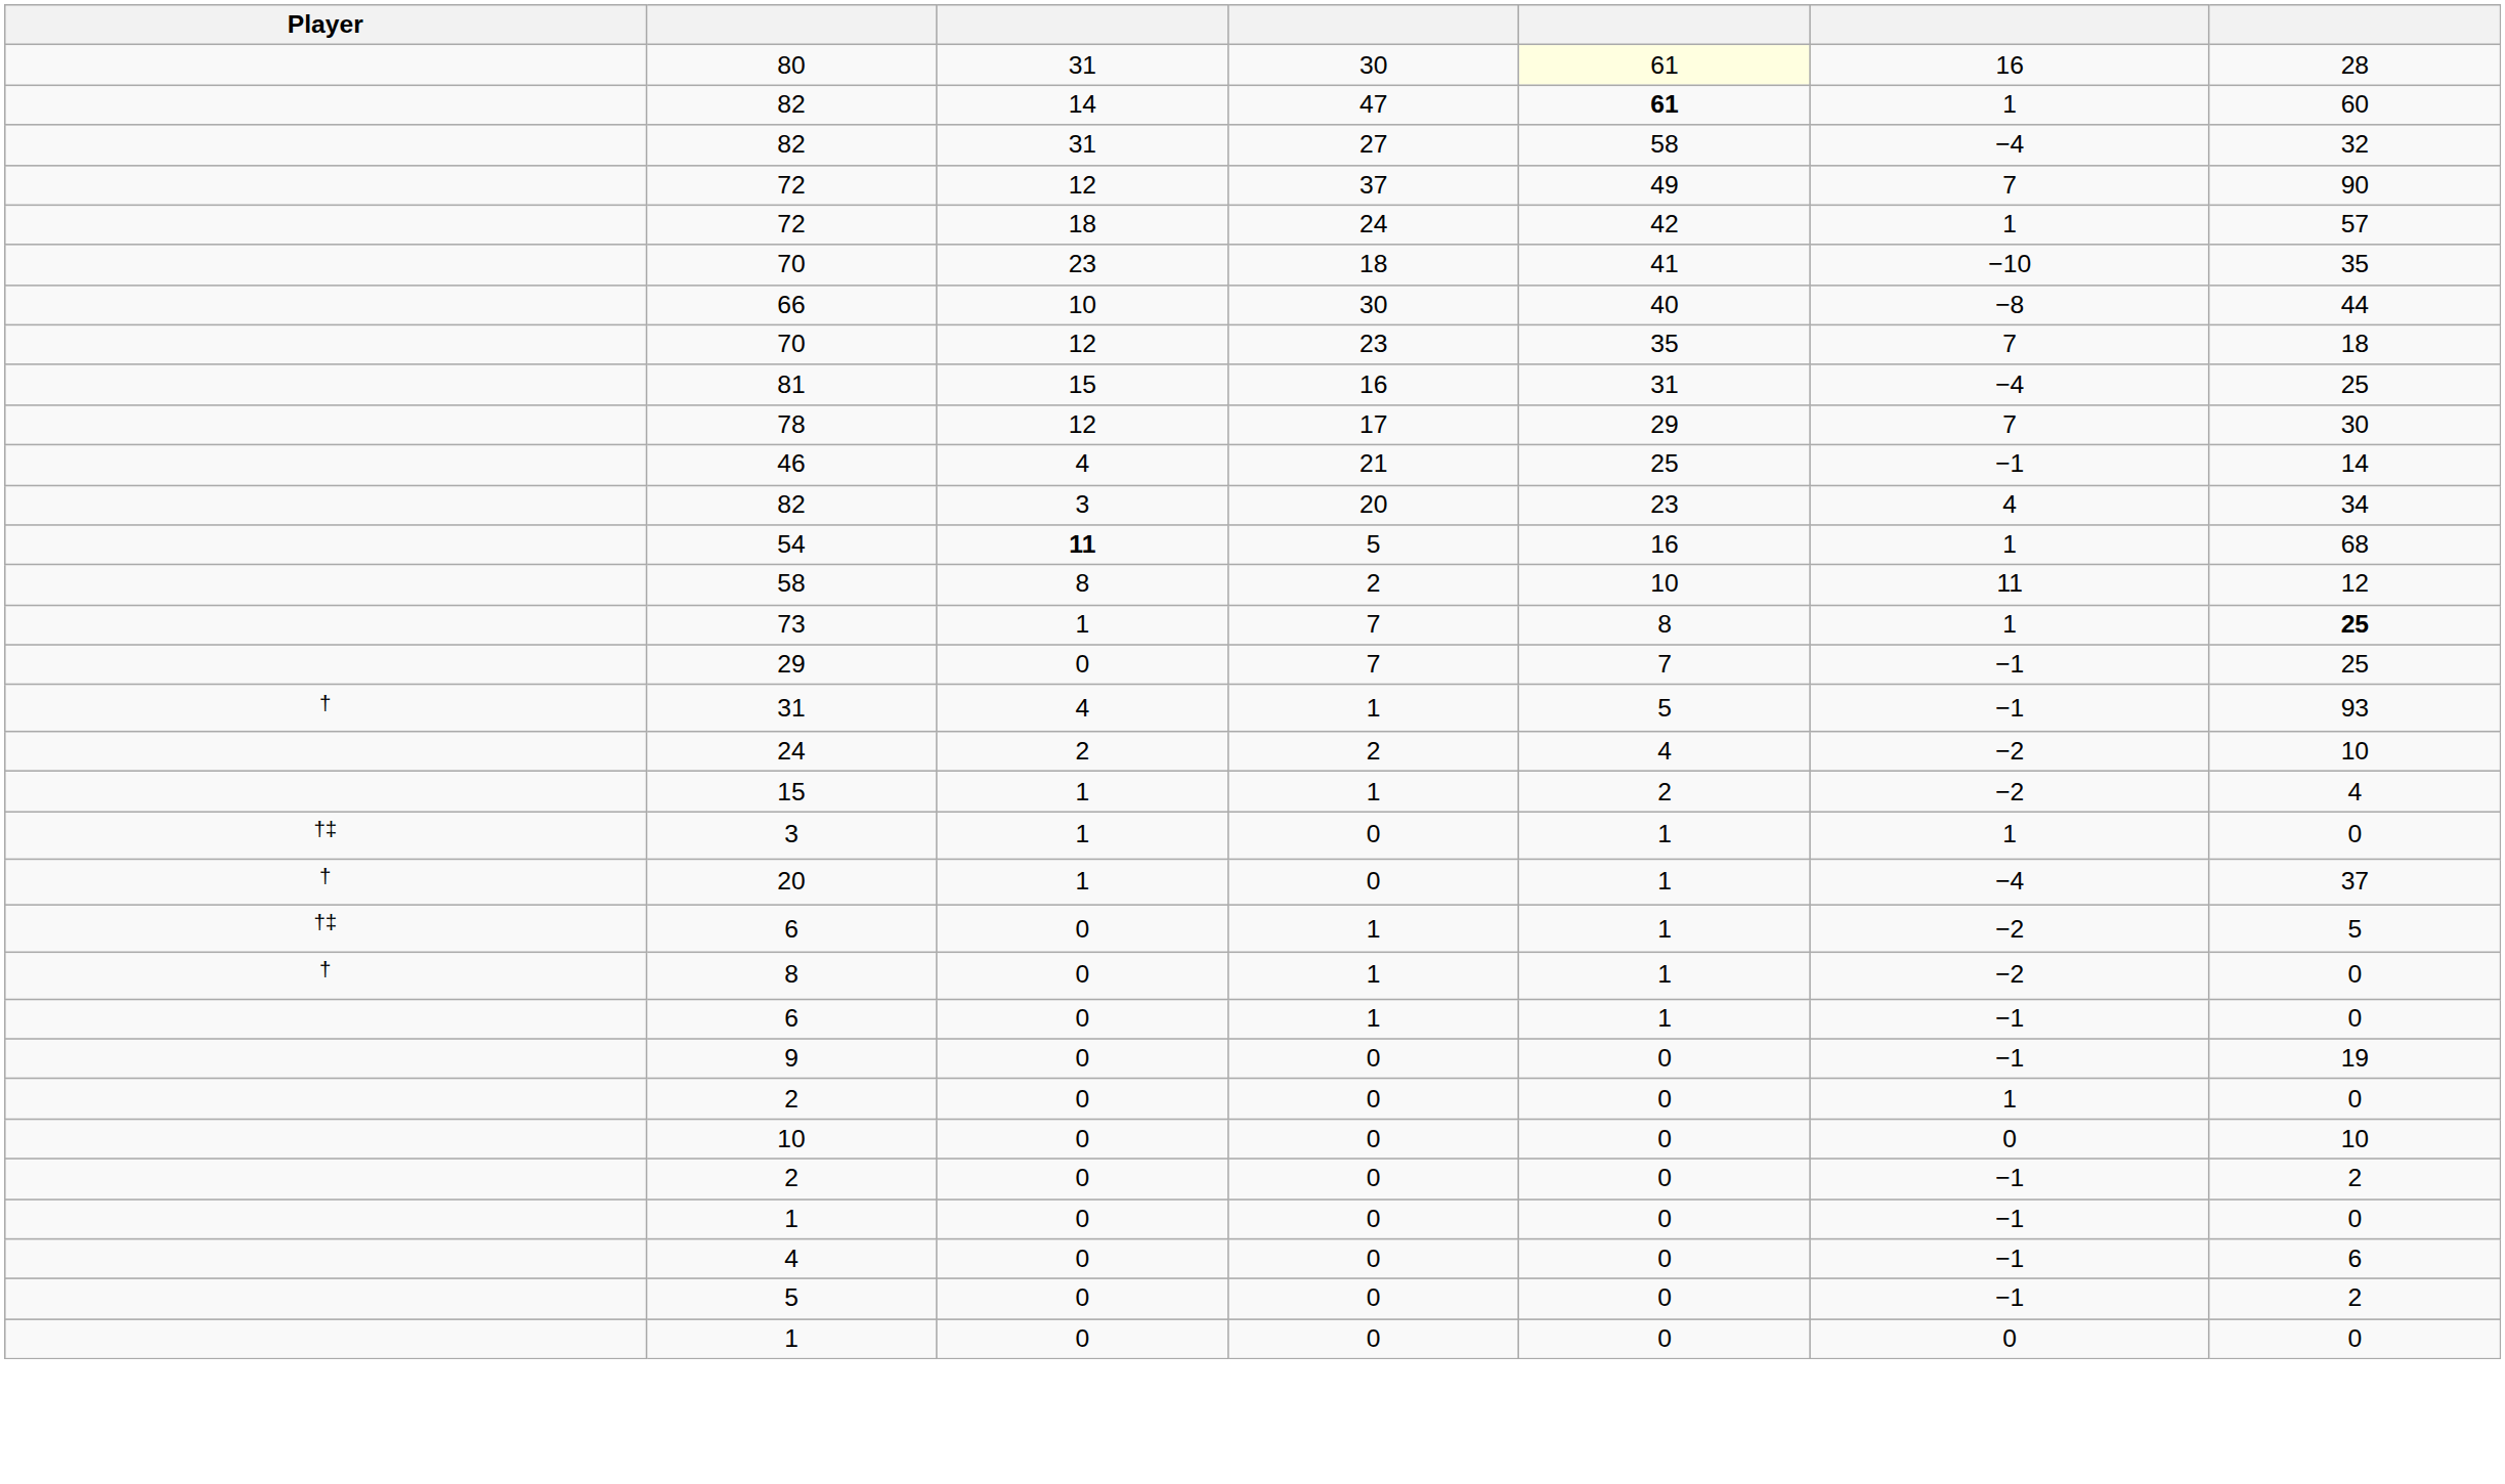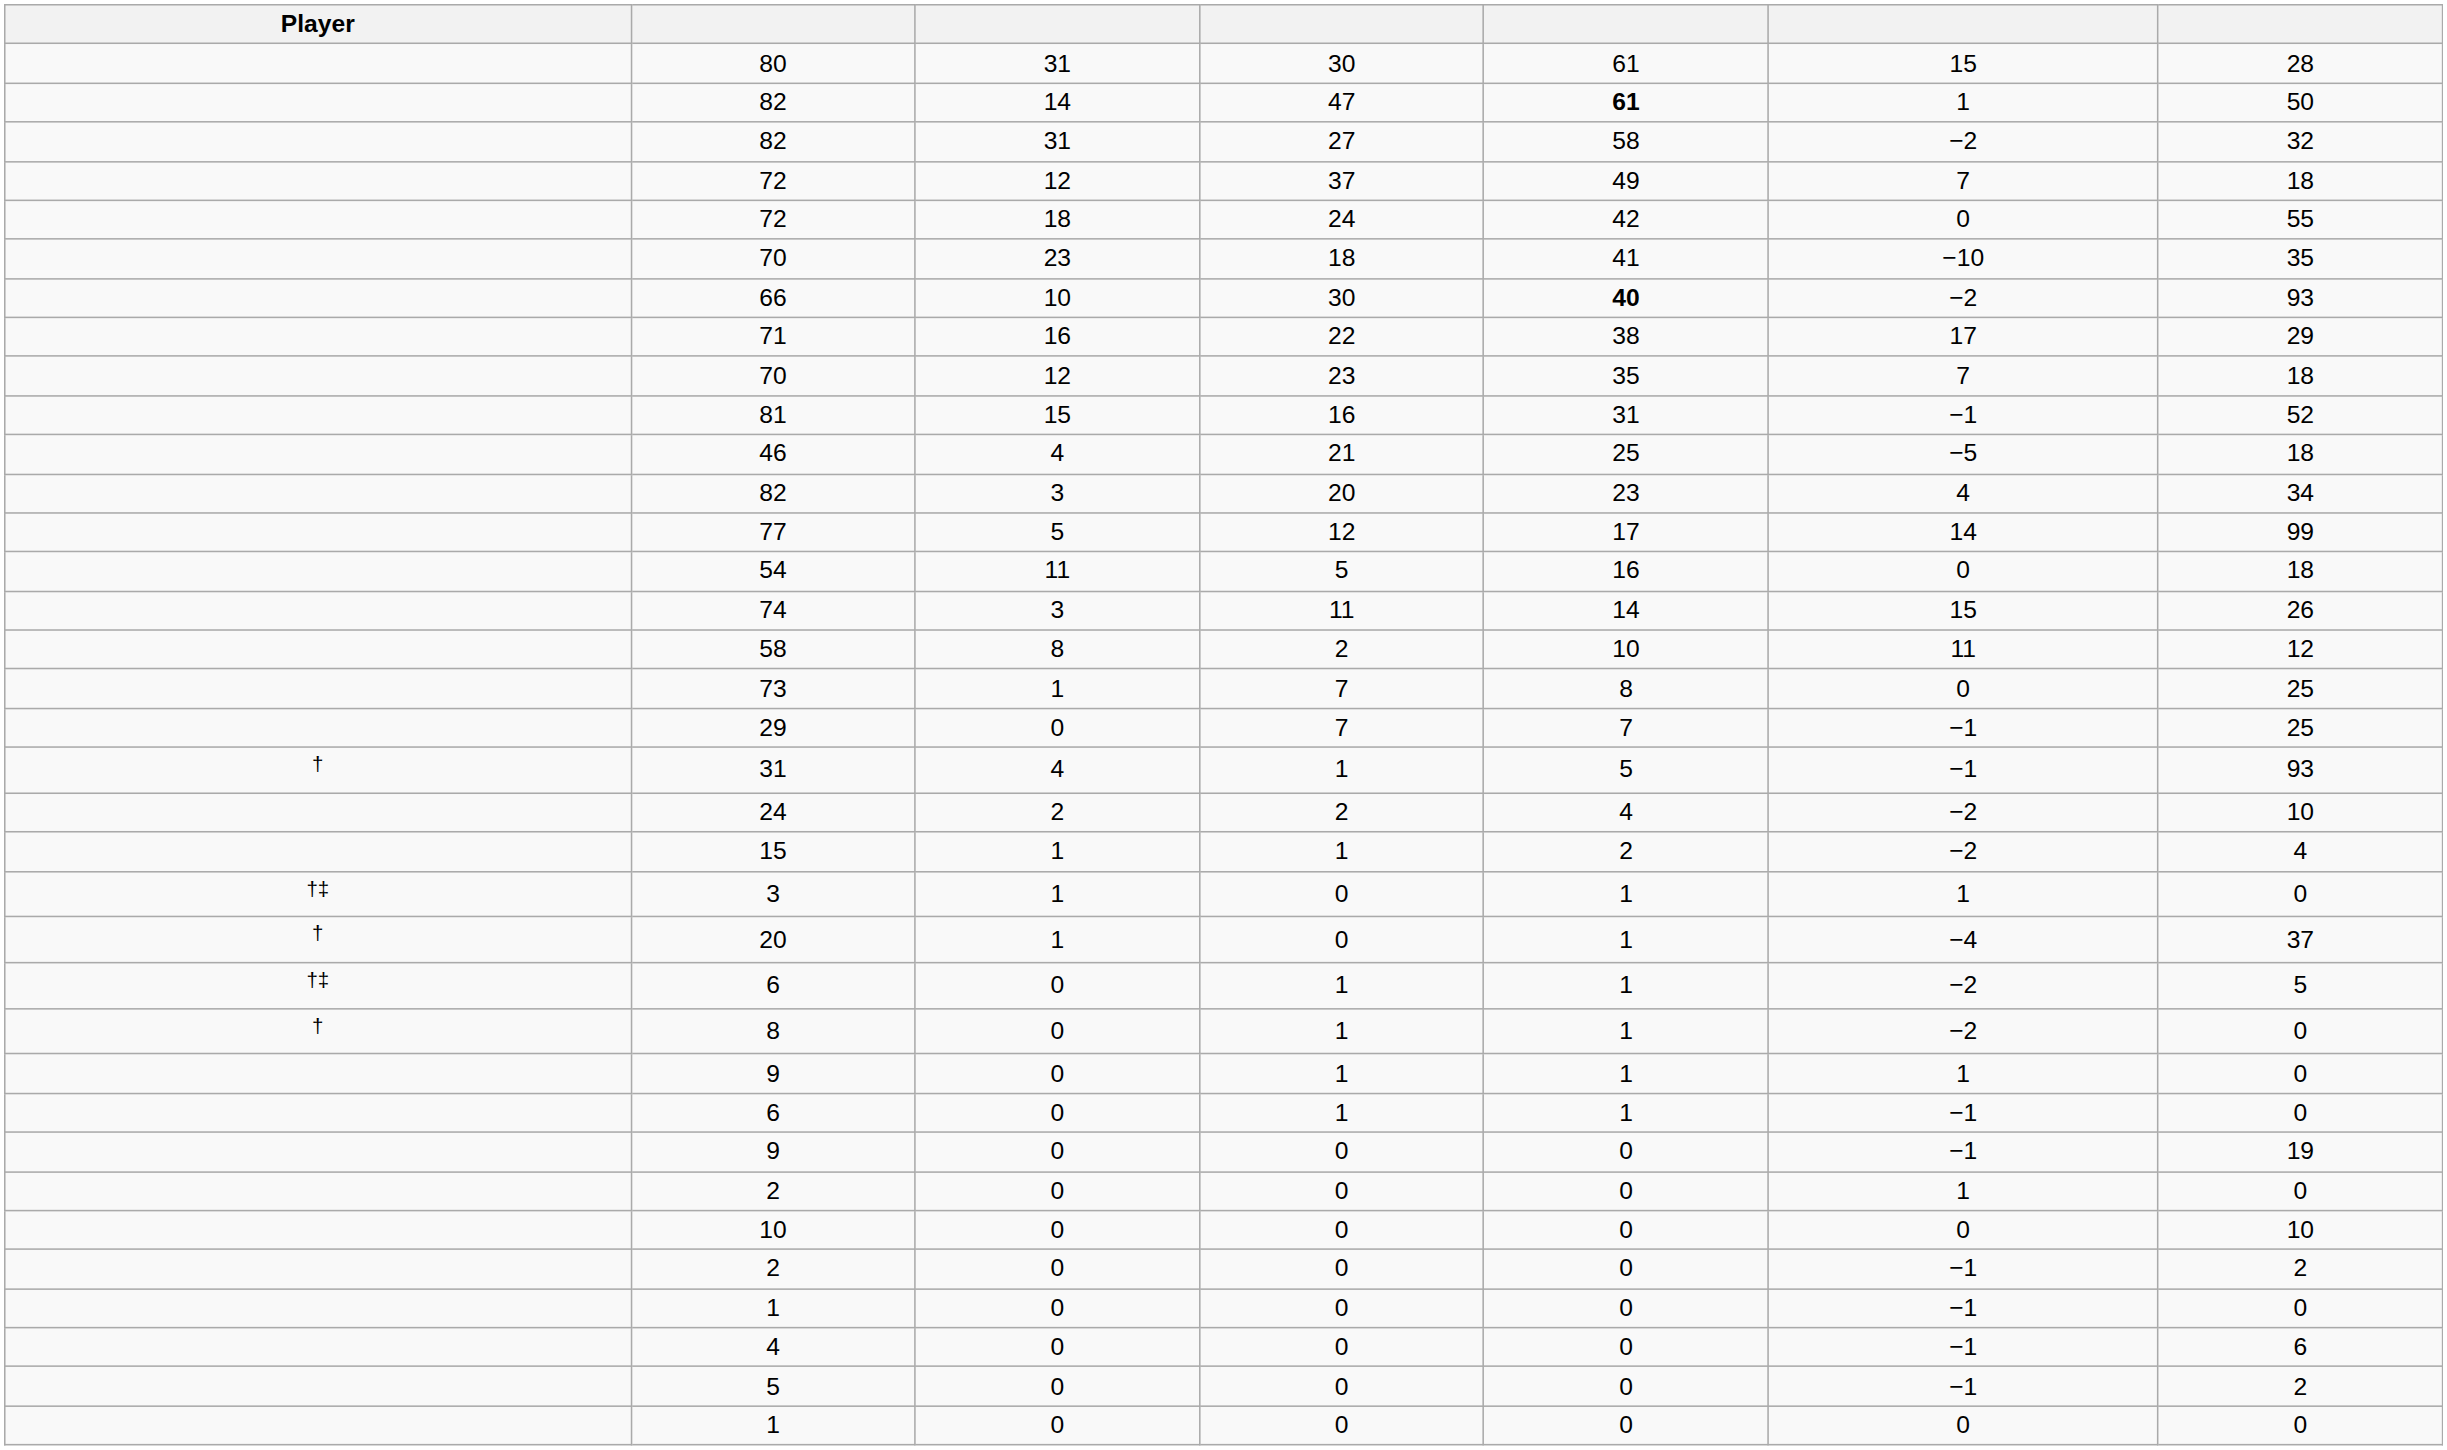80 | column 5: lightyellow background -> no background
80 | column 6: 16 -> 15
82 / 47 | column 7: 60 -> 50
82 / 27 | column 6: −4 -> −2
72 / 37 | column 7: 90 -> 18
72 / 24 | column 6: 1 -> 0
72 / 24 | column 7: 57 -> 55
66 | column 5: normal -> bold
66 | column 6: −8 -> −2
66 | column 7: 44 -> 93
+ row: 71 | 16 | 22 | 38 | 17 | 29
81 | column 6: −4 -> −1
81 | column 7: 25 -> 52
- row: 78 | 12 | 17 | 29 | 7 | 30
46 | column 6: −1 -> −5
46 | column 7: 14 -> 18
+ row: 77 | 5 | 12 | 17 | 14 | 99
54 | column 3: bold -> normal
54 | column 6: 1 -> 0
54 | column 7: 68 -> 18
+ row: 74 | 3 | 11 | 14 | 15 | 26
73 | column 6: 1 -> 0
73 | column 7: bold -> normal
+ row: 9 | 0 | 1 | 1 | 1 | 0
